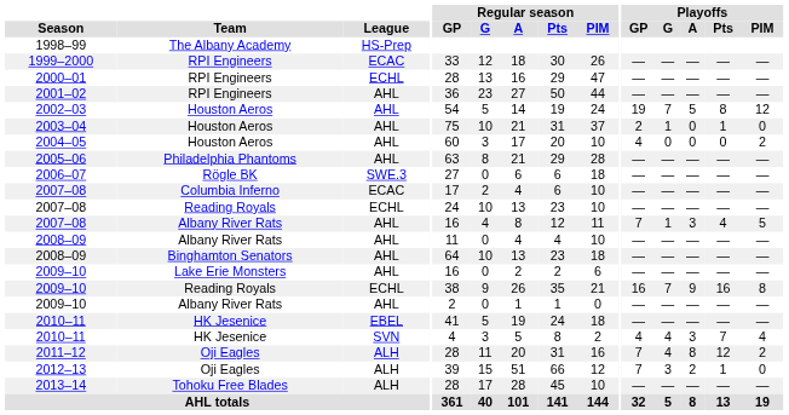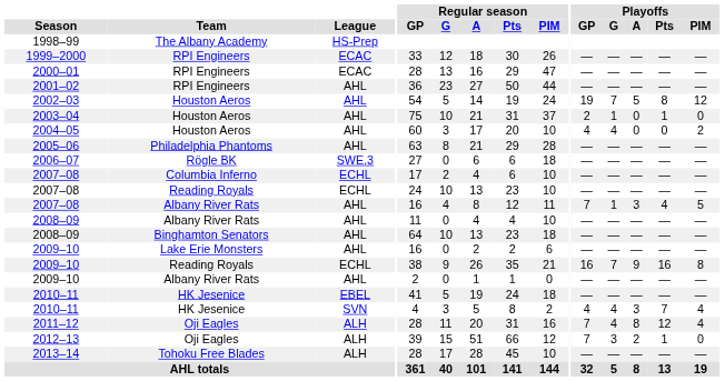2000–01 | League: ECHL -> ECAC
2004–05 | Playoffs / G: 0 -> 4
2007–08 / Columbia Inferno | League: ECAC -> ECHL
2011–12 | Playoffs / PIM: 2 -> 4
